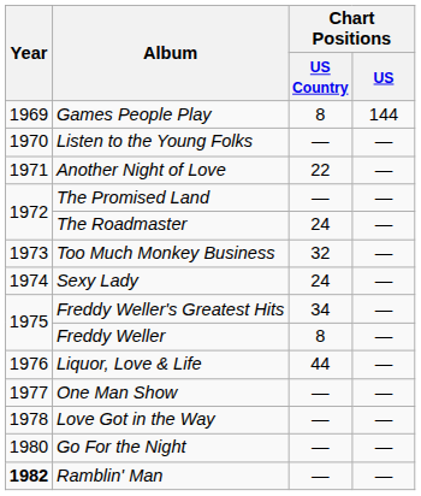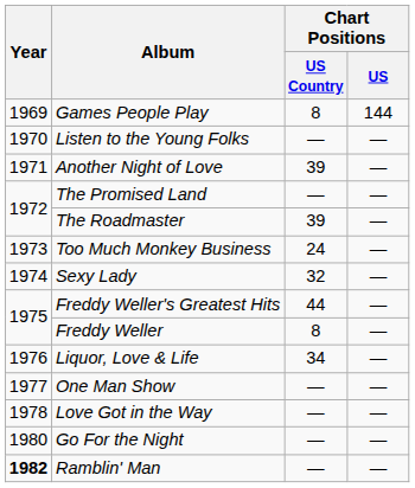Another Night of Love | Chart Positions / US Country: 22 -> 39
The Roadmaster | Chart Positions / US Country: 24 -> 39
Too Much Monkey Business | Chart Positions / US Country: 32 -> 24
Sexy Lady | Chart Positions / US Country: 24 -> 32
Freddy Weller's Greatest Hits | Chart Positions / US Country: 34 -> 44
Liquor, Love & Life | Chart Positions / US Country: 44 -> 34
